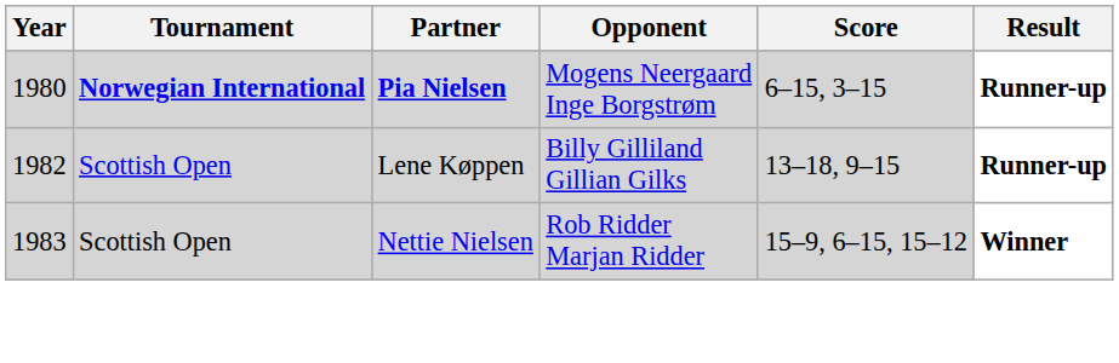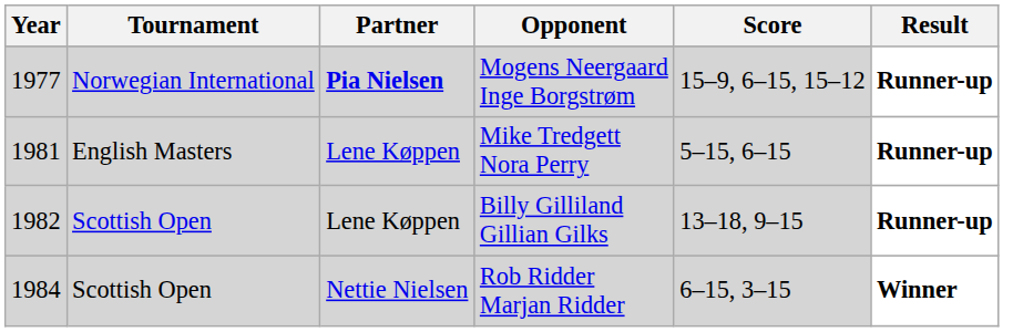Mogens Neergaard Inge Borgstrøm | Year: 1980 -> 1977
Mogens Neergaard Inge Borgstrøm | Tournament: bold -> normal
Mogens Neergaard Inge Borgstrøm | Score: 6–15, 3–15 -> 15–9, 6–15, 15–12
+ row: 1981 | English Masters | Lene Køppen | Mike Tredgett Nora Perry | 5–15, 6–15 | Runner-up
Rob Ridder Marjan Ridder | Year: 1983 -> 1984
Rob Ridder Marjan Ridder | Score: 15–9, 6–15, 15–12 -> 6–15, 3–15
